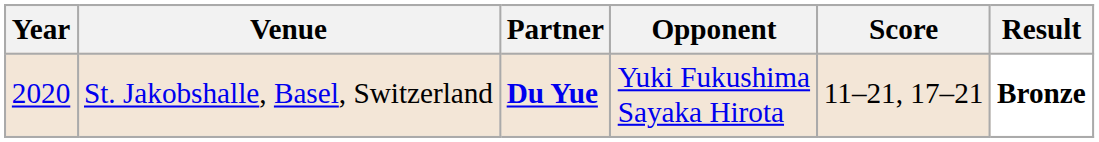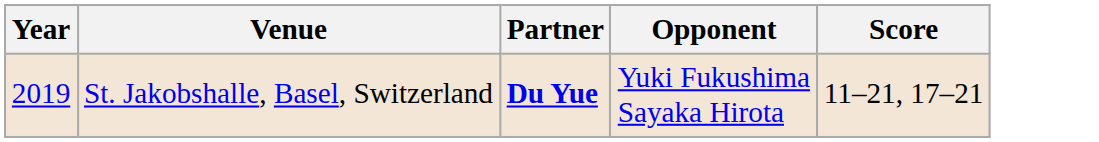- column: Result | Bronze
St. Jakobshalle, Basel, Switzerland | Year: 2020 -> 2019
